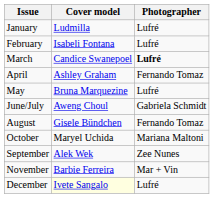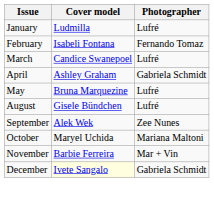February | Photographer: Lufré -> Fernando Tomaz
March | Photographer: bold -> normal
April | Photographer: Fernando Tomaz -> Gabriela Schmidt
- row: June/July | Aweng Choul | Gabriela Schmidt
August | Photographer: Fernando Tomaz -> Lufré
rows swapped: September <-> October
December | Photographer: Lufré -> Gabriela Schmidt
